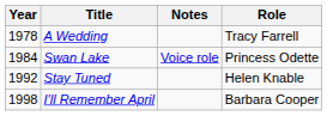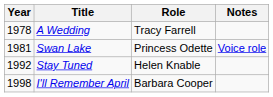columns swapped: Role <-> Notes
Swan Lake | Year: 1984 -> 1981
